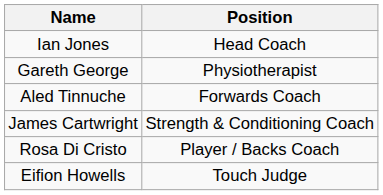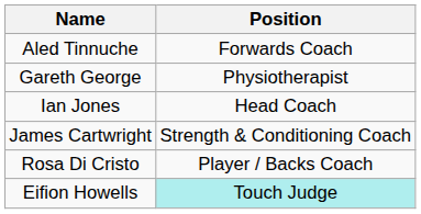rows swapped: Ian Jones <-> Aled Tinnuche
Eifion Howells | Position: no background -> paleturquoise background
